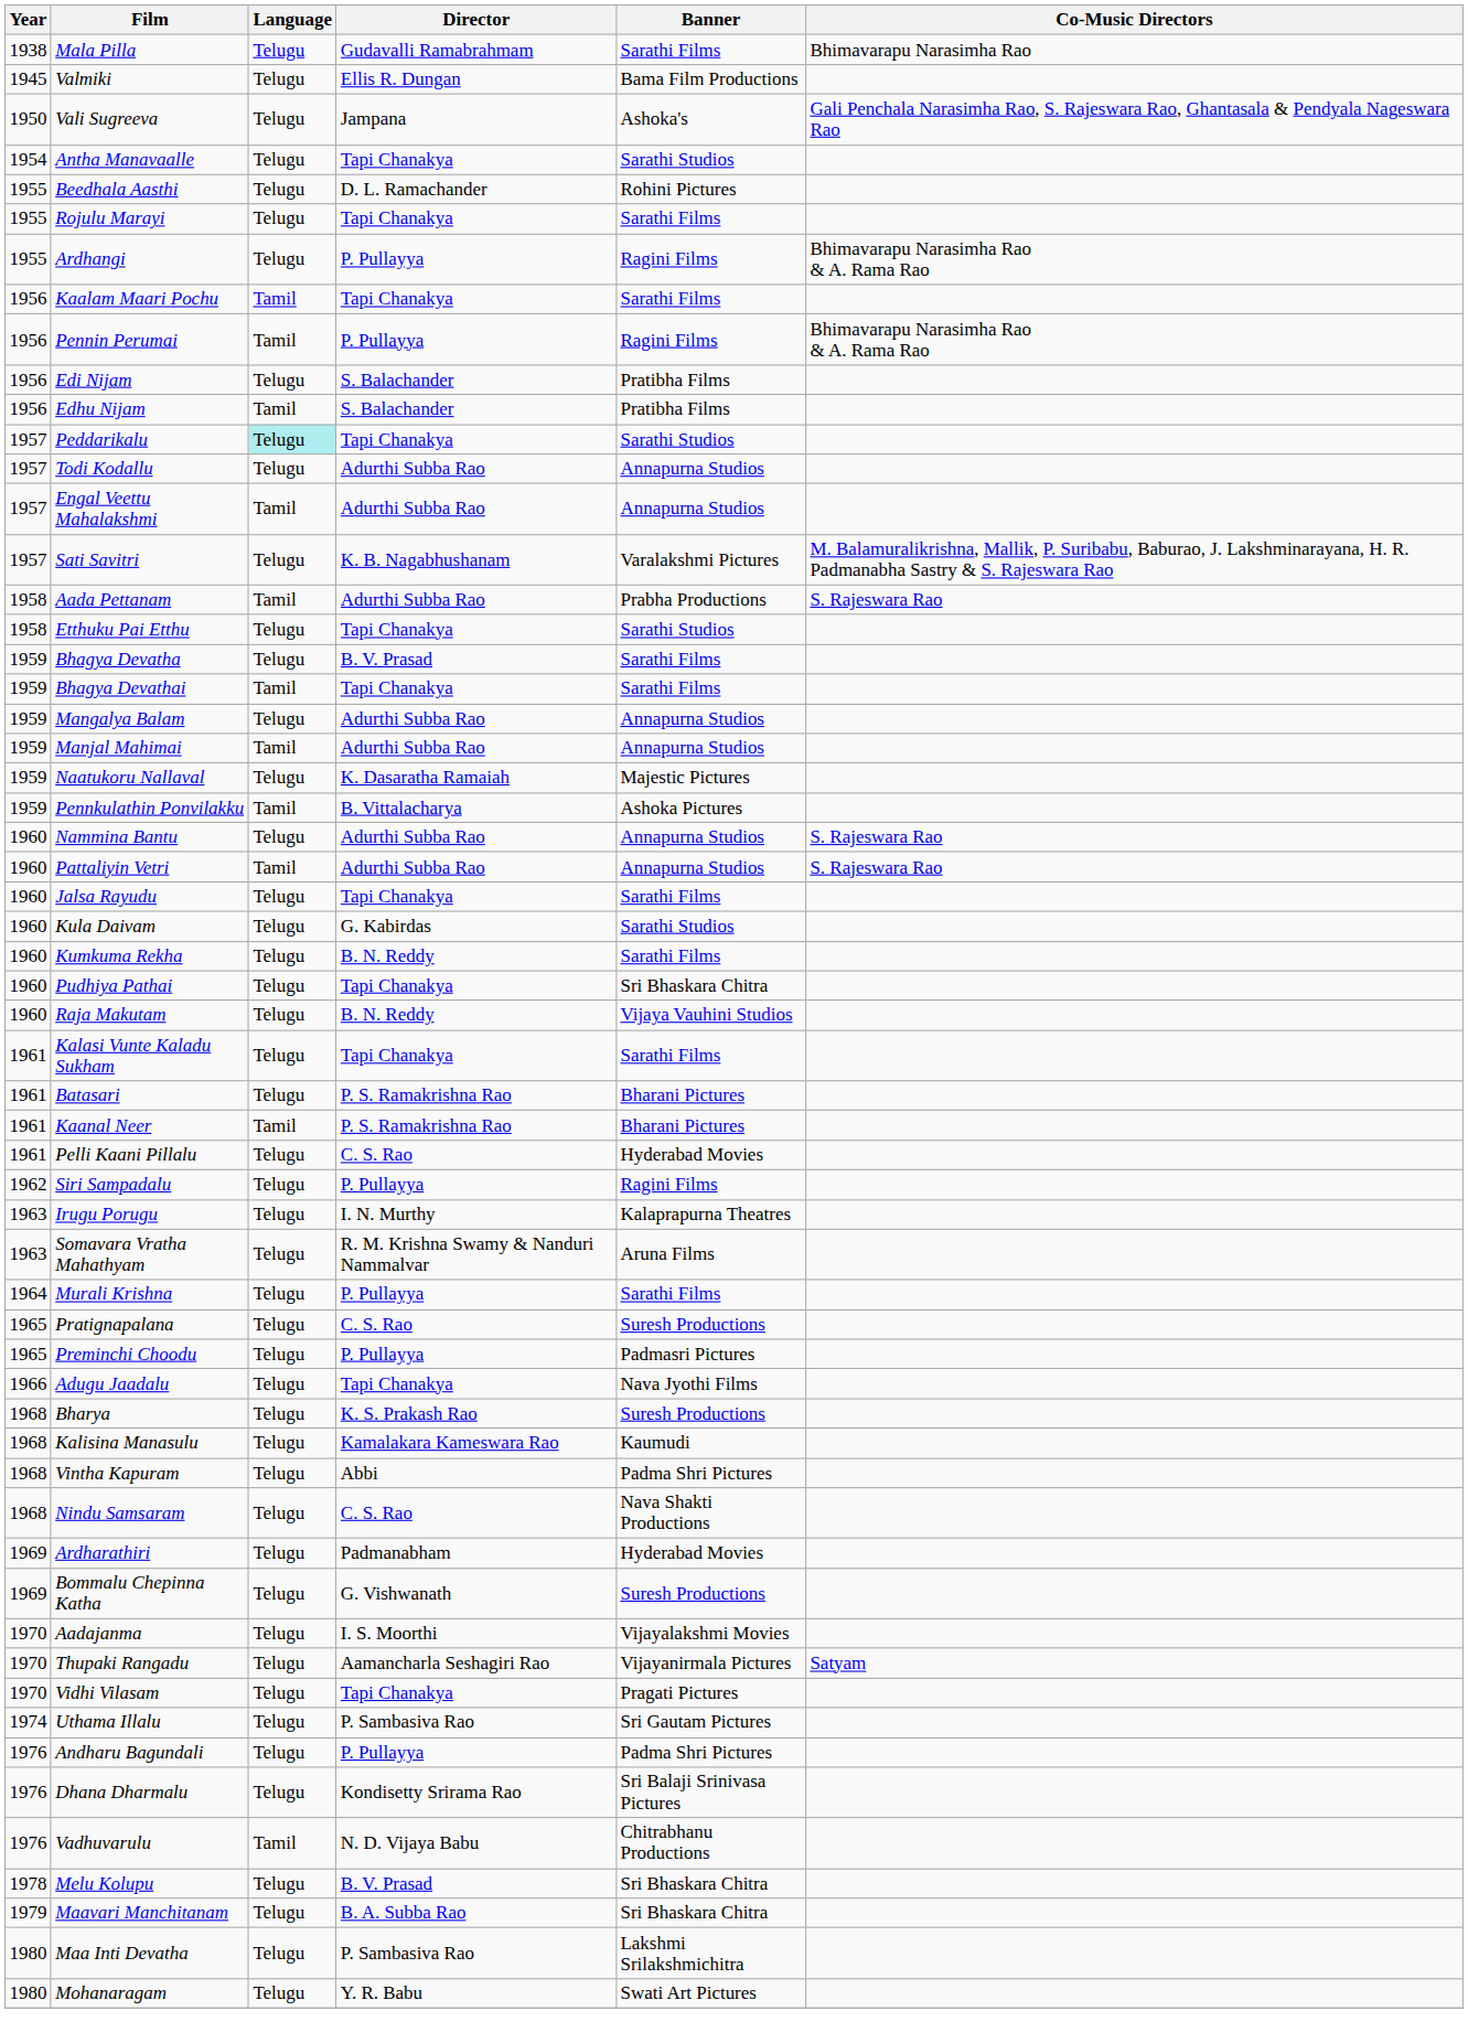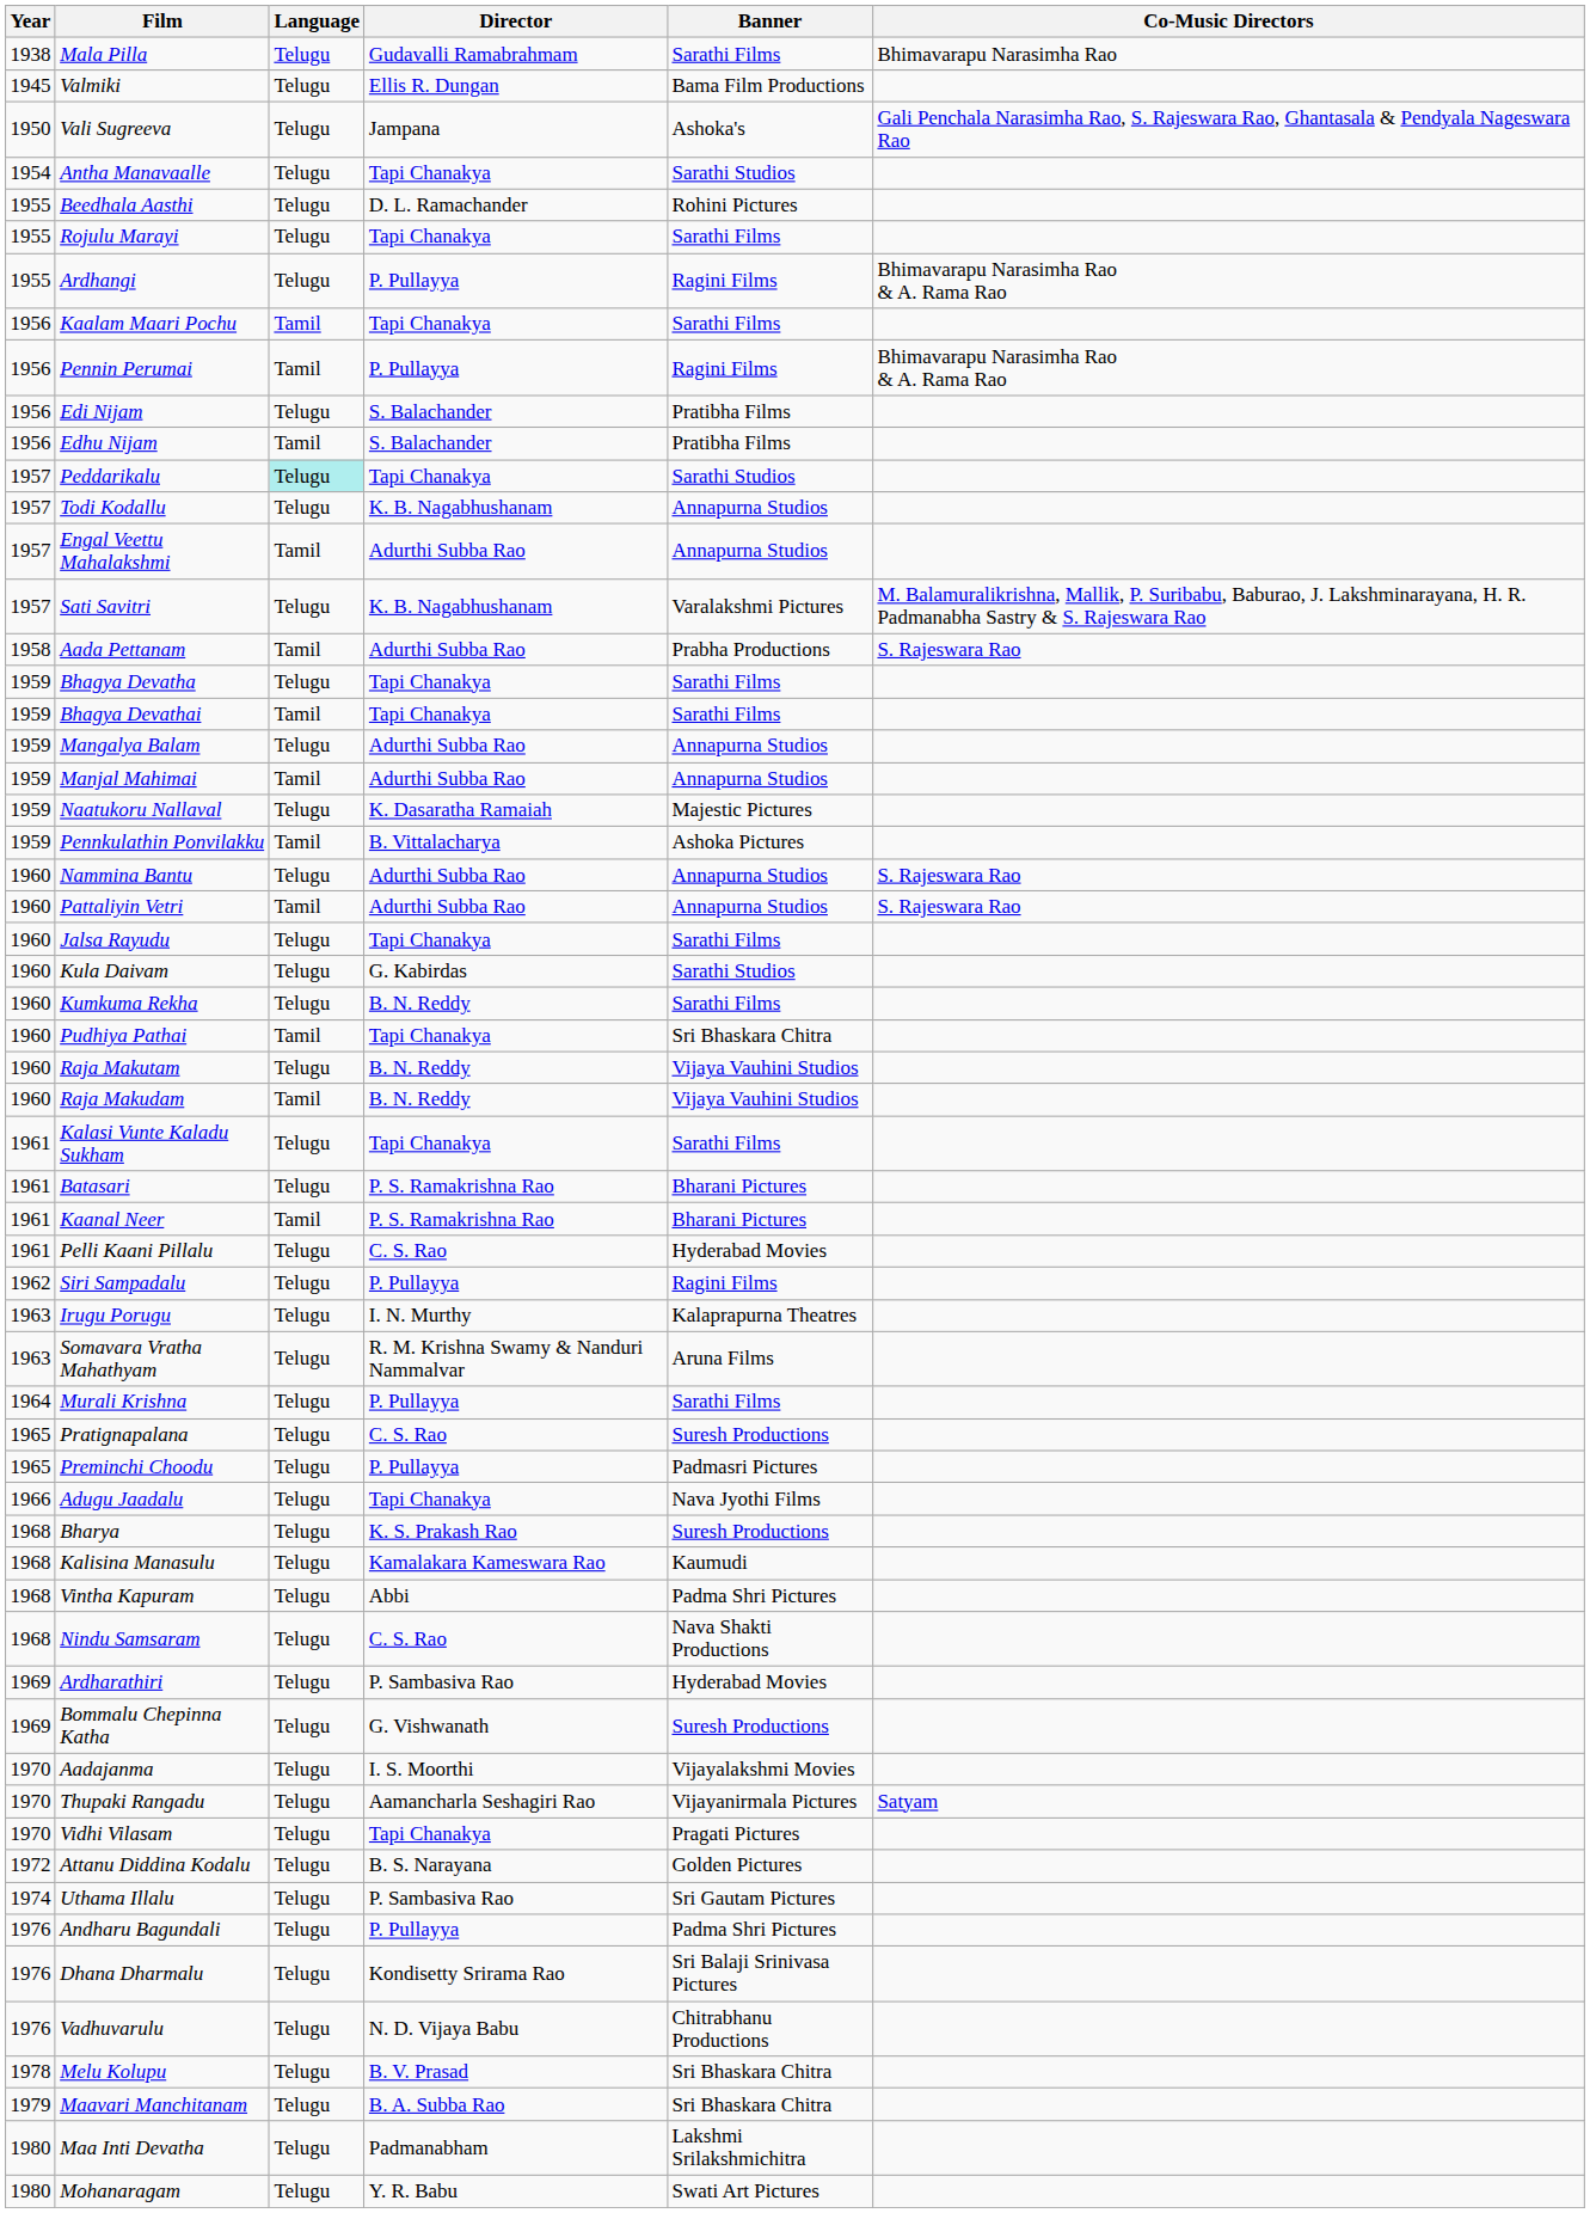Todi Kodallu | Director: Adurthi Subba Rao -> K. B. Nagabhushanam
- row: 1958 | Etthuku Pai Etthu | Telugu | Tapi Chanakya | Sarathi Studios
Bhagya Devatha | Director: B. V. Prasad -> Tapi Chanakya
Pudhiya Pathai | Language: Telugu -> Tamil
+ row: 1960 | Raja Makudam | Tamil | B. N. Reddy | Vijaya Vauhini Studios
Ardharathiri | Director: Padmanabham -> P. Sambasiva Rao
+ row: 1972 | Attanu Diddina Kodalu | Telugu | B. S. Narayana | Golden Pictures
Vadhuvarulu | Language: Tamil -> Telugu
Maa Inti Devatha | Director: P. Sambasiva Rao -> Padmanabham
